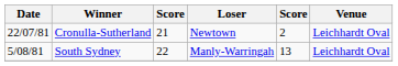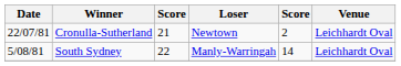South Sydney | column 5: 13 -> 14
